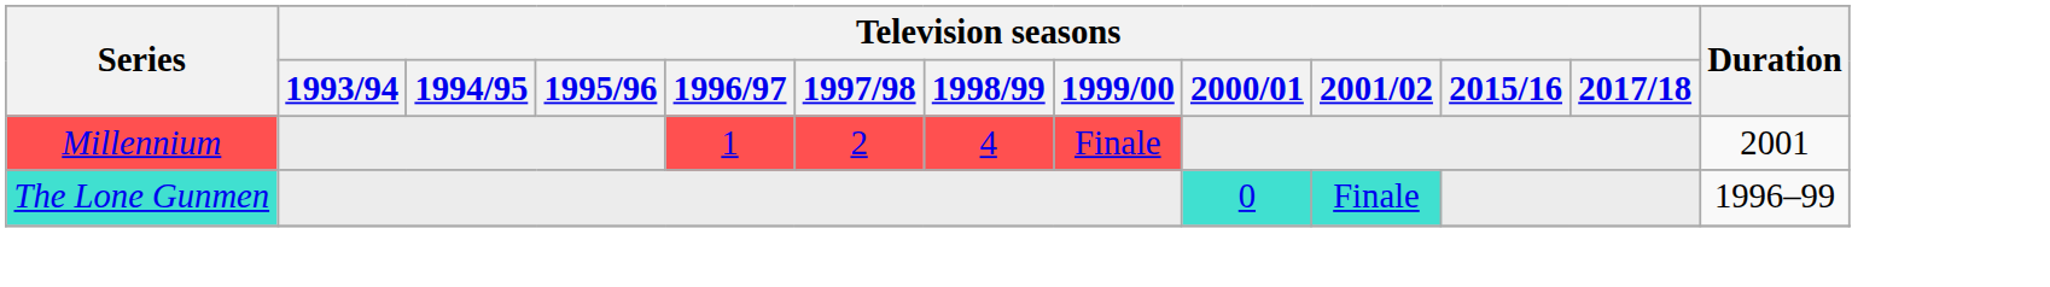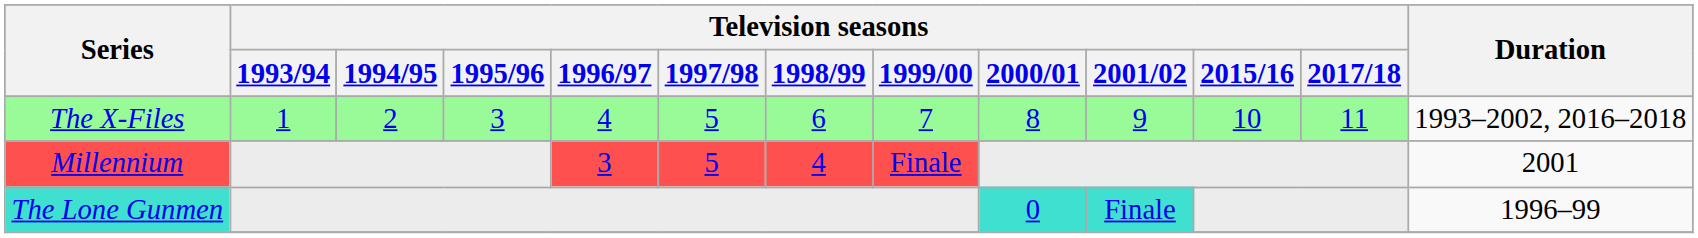+ row: The X-Files | 1 | 2 | 3 | 4 | 5 | 6 | 7 | 8 | 9 | 10 | 11 | 1993–2002, 2016–2018
Millennium | Television seasons / 1996/97: 1 -> 3
Millennium | Television seasons / 1997/98: 2 -> 5
